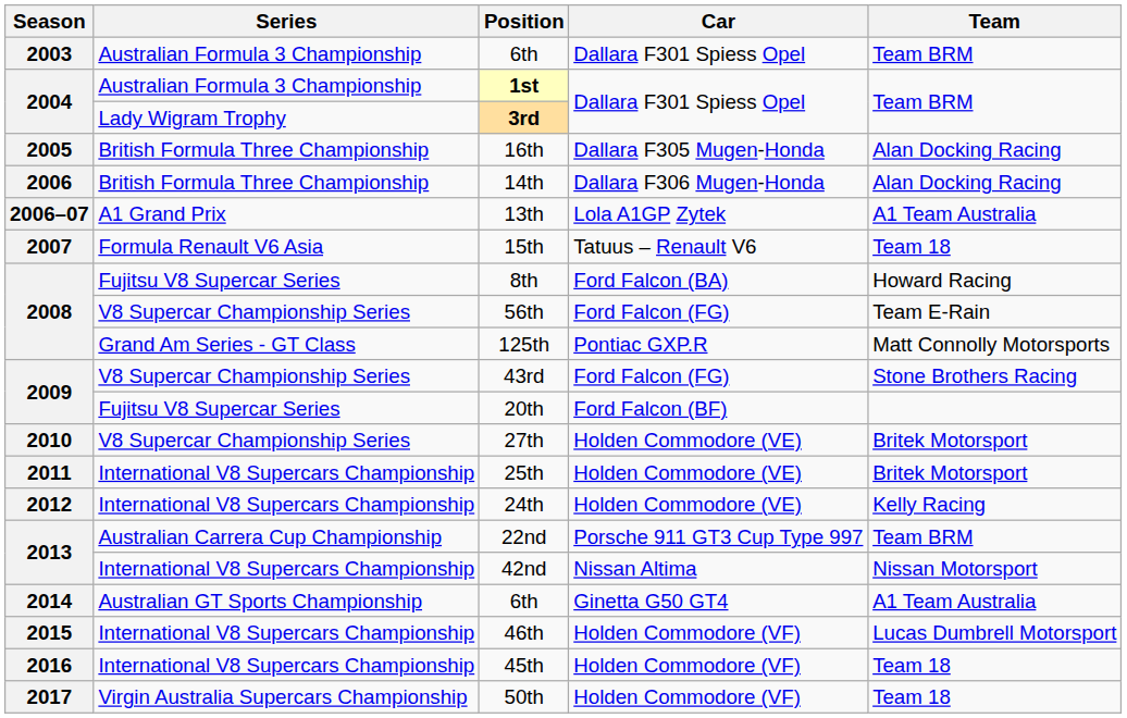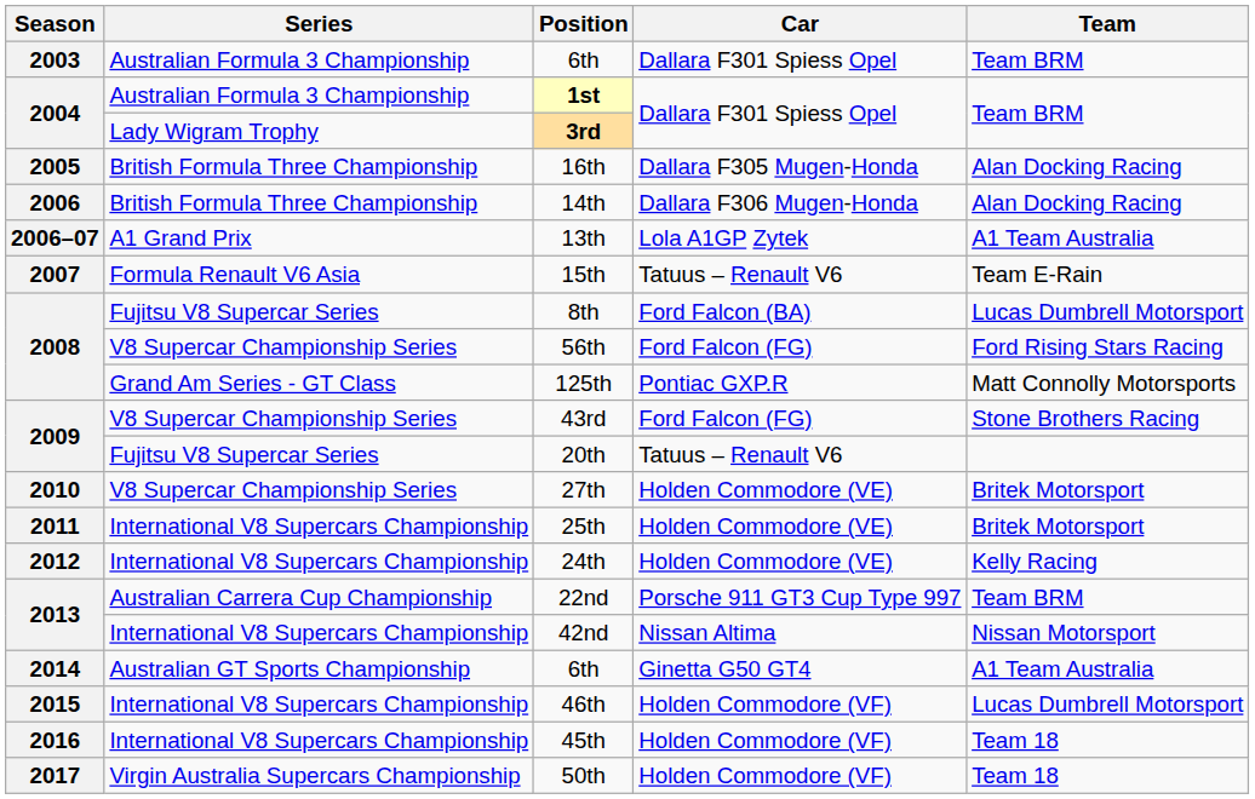15th | Team: Team 18 -> Team E-Rain
8th | Team: Howard Racing -> Lucas Dumbrell Motorsport
56th | Team: Team E-Rain -> Ford Rising Stars Racing
20th | Car: Ford Falcon (BF) -> Tatuus – Renault V6
